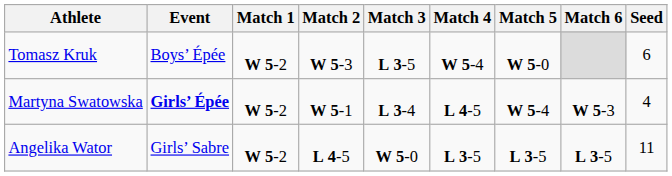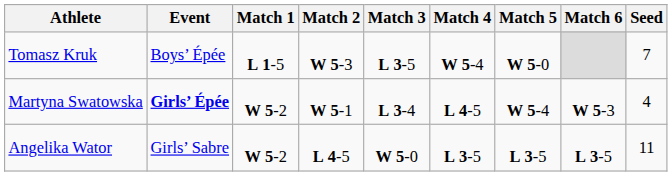Tomasz Kruk | Match 1: W 5-2 -> L 1-5
Tomasz Kruk | Seed: 6 -> 7
